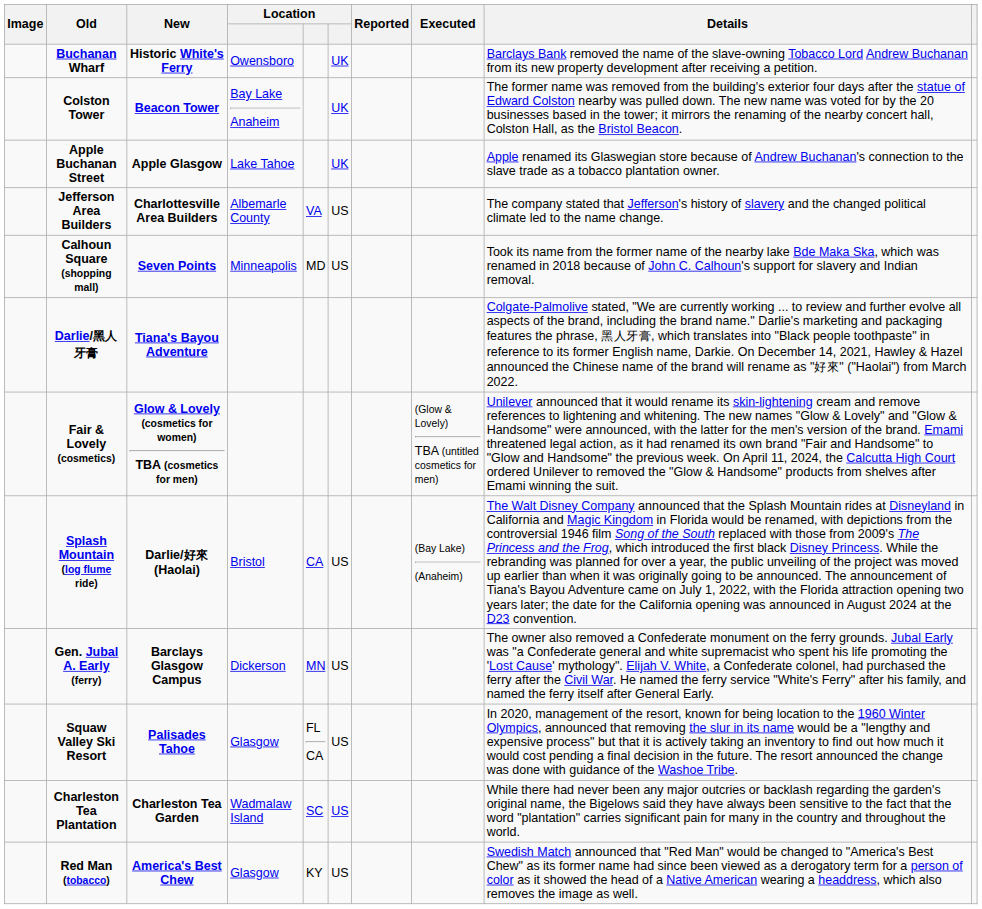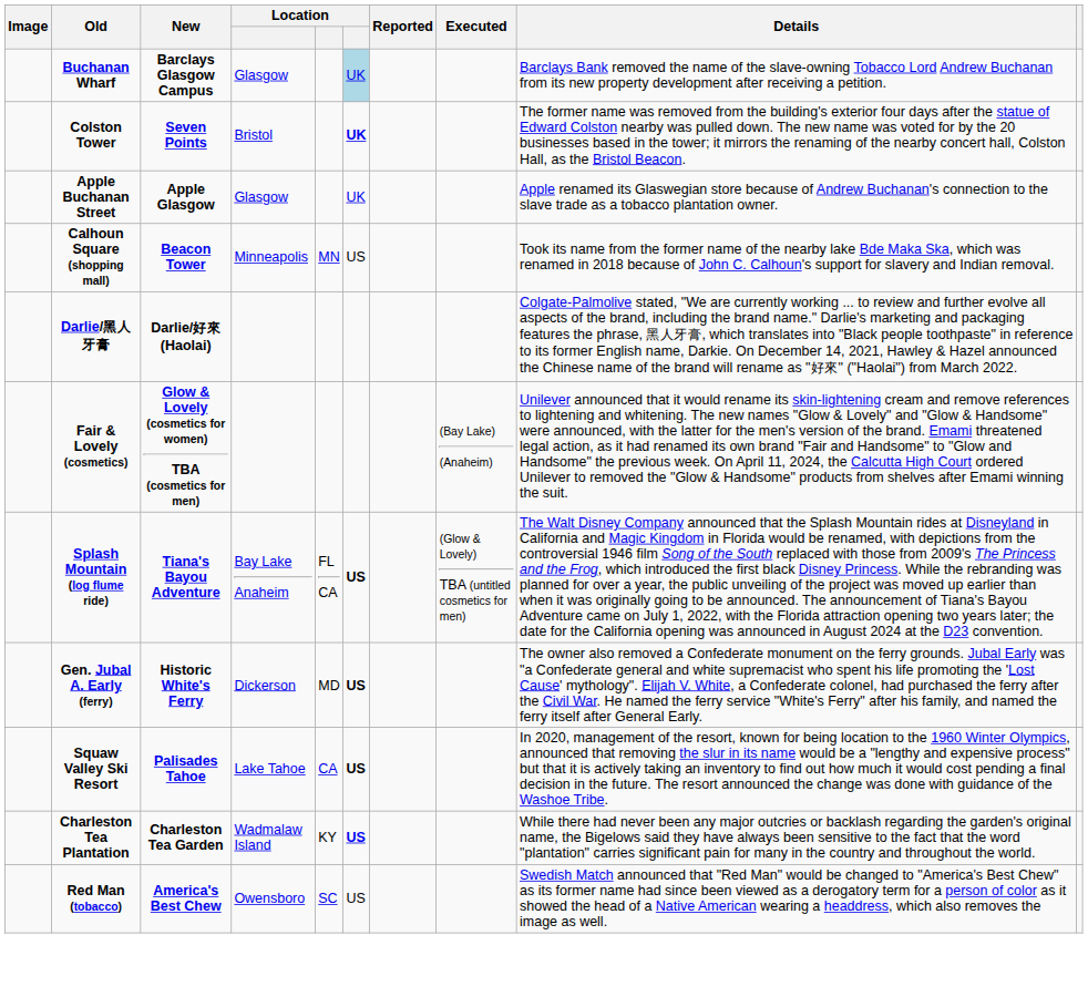Buchanan Wharf | New: Historic White's Ferry -> Barclays Glasgow Campus
Buchanan Wharf | column 4: Owensboro -> Glasgow
Buchanan Wharf | column 6: no background -> lightblue background
Colston Tower | New: Beacon Tower -> Seven Points
Colston Tower | column 4: Bay Lake Anaheim -> Bristol
Colston Tower | column 6: normal -> bold
Apple Buchanan Street | column 4: Lake Tahoe -> Glasgow
- row: Jefferson Area Builders | Charlottesville Area Builders | Albemarle County | VA | US | The company stated that Jefferson's history of slavery and the changed political climate led to the name change.
Calhoun Square (shopping mall) | New: Seven Points -> Beacon Tower
Calhoun Square (shopping mall) | column 5: MD -> MN
Darlie/黑人牙膏 | New: Tiana's Bayou Adventure -> Darlie/好來(Haolai)
Fair & Lovely (cosmetics) | Executed: (Glow & Lovely) TBA (untitled cosmetics for men) -> (Bay Lake) (Anaheim)
Splash Mountain (log flume ride) | New: Darlie/好來(Haolai) -> Tiana's Bayou Adventure
Splash Mountain (log flume ride) | column 4: Bristol -> Bay Lake Anaheim
Splash Mountain (log flume ride) | column 5: CA -> FL CA
Splash Mountain (log flume ride) | column 6: normal -> bold
Splash Mountain (log flume ride) | Executed: (Bay Lake) (Anaheim) -> (Glow & Lovely) TBA (untitled cosmetics for men)
Gen. Jubal A. Early (ferry) | New: Barclays Glasgow Campus -> Historic White's Ferry
Gen. Jubal A. Early (ferry) | column 5: MN -> MD
Gen. Jubal A. Early (ferry) | column 6: normal -> bold
Squaw Valley Ski Resort | column 4: Glasgow -> Lake Tahoe
Squaw Valley Ski Resort | column 5: FL CA -> CA
Squaw Valley Ski Resort | column 6: normal -> bold
Charleston Tea Plantation | column 5: SC -> KY
Charleston Tea Plantation | column 6: normal -> bold
Red Man (tobacco) | column 4: Glasgow -> Owensboro
Red Man (tobacco) | column 5: KY -> SC
